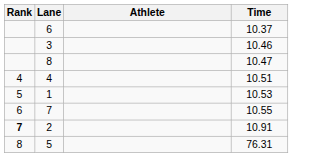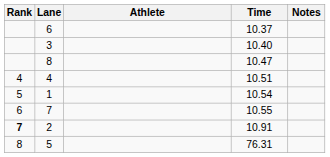+ column: Notes
3 | Time: 10.46 -> 10.40
1 | Time: 10.53 -> 10.54
